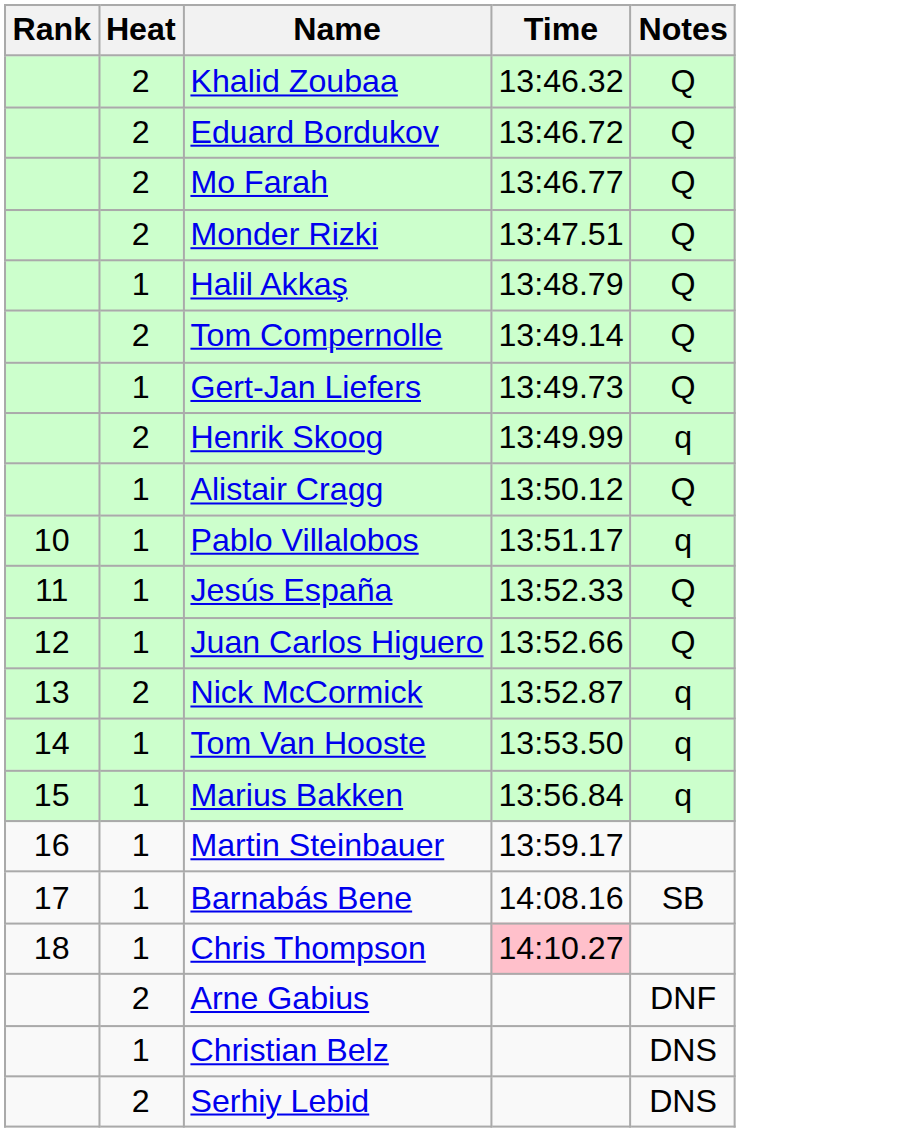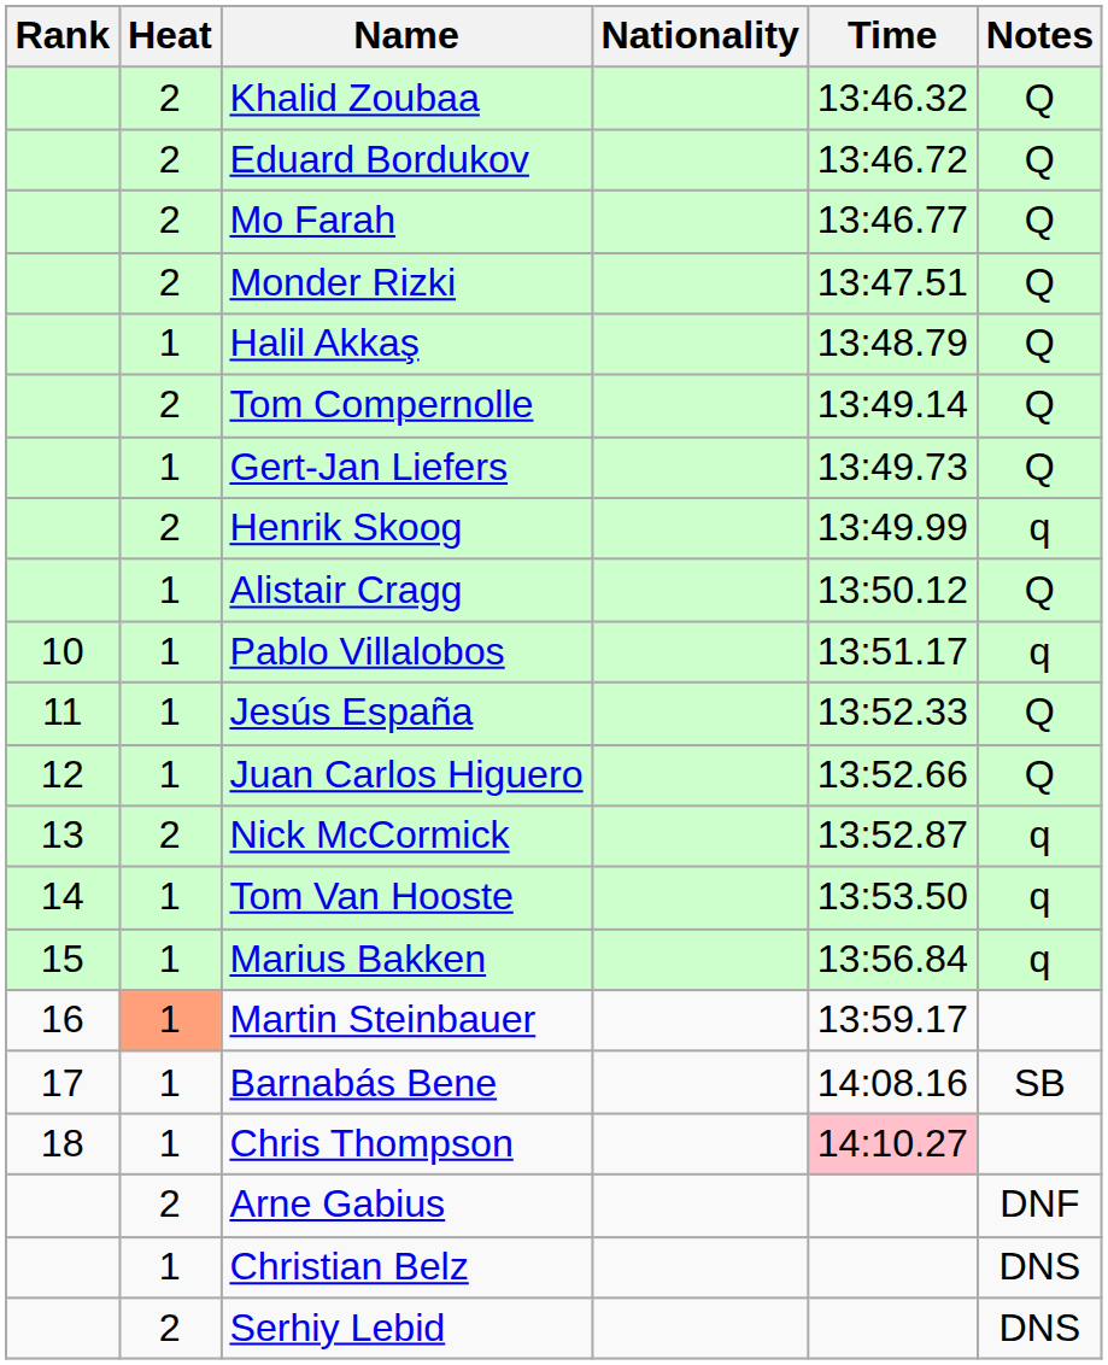+ column: Nationality
Martin Steinbauer | Heat: no background -> lightsalmon background
